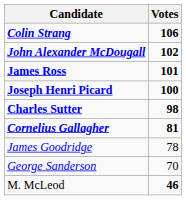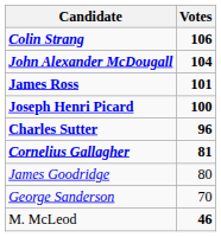John Alexander McDougall | Votes: 102 -> 104
Charles Sutter | Votes: 98 -> 96
James Goodridge | Votes: 78 -> 80
